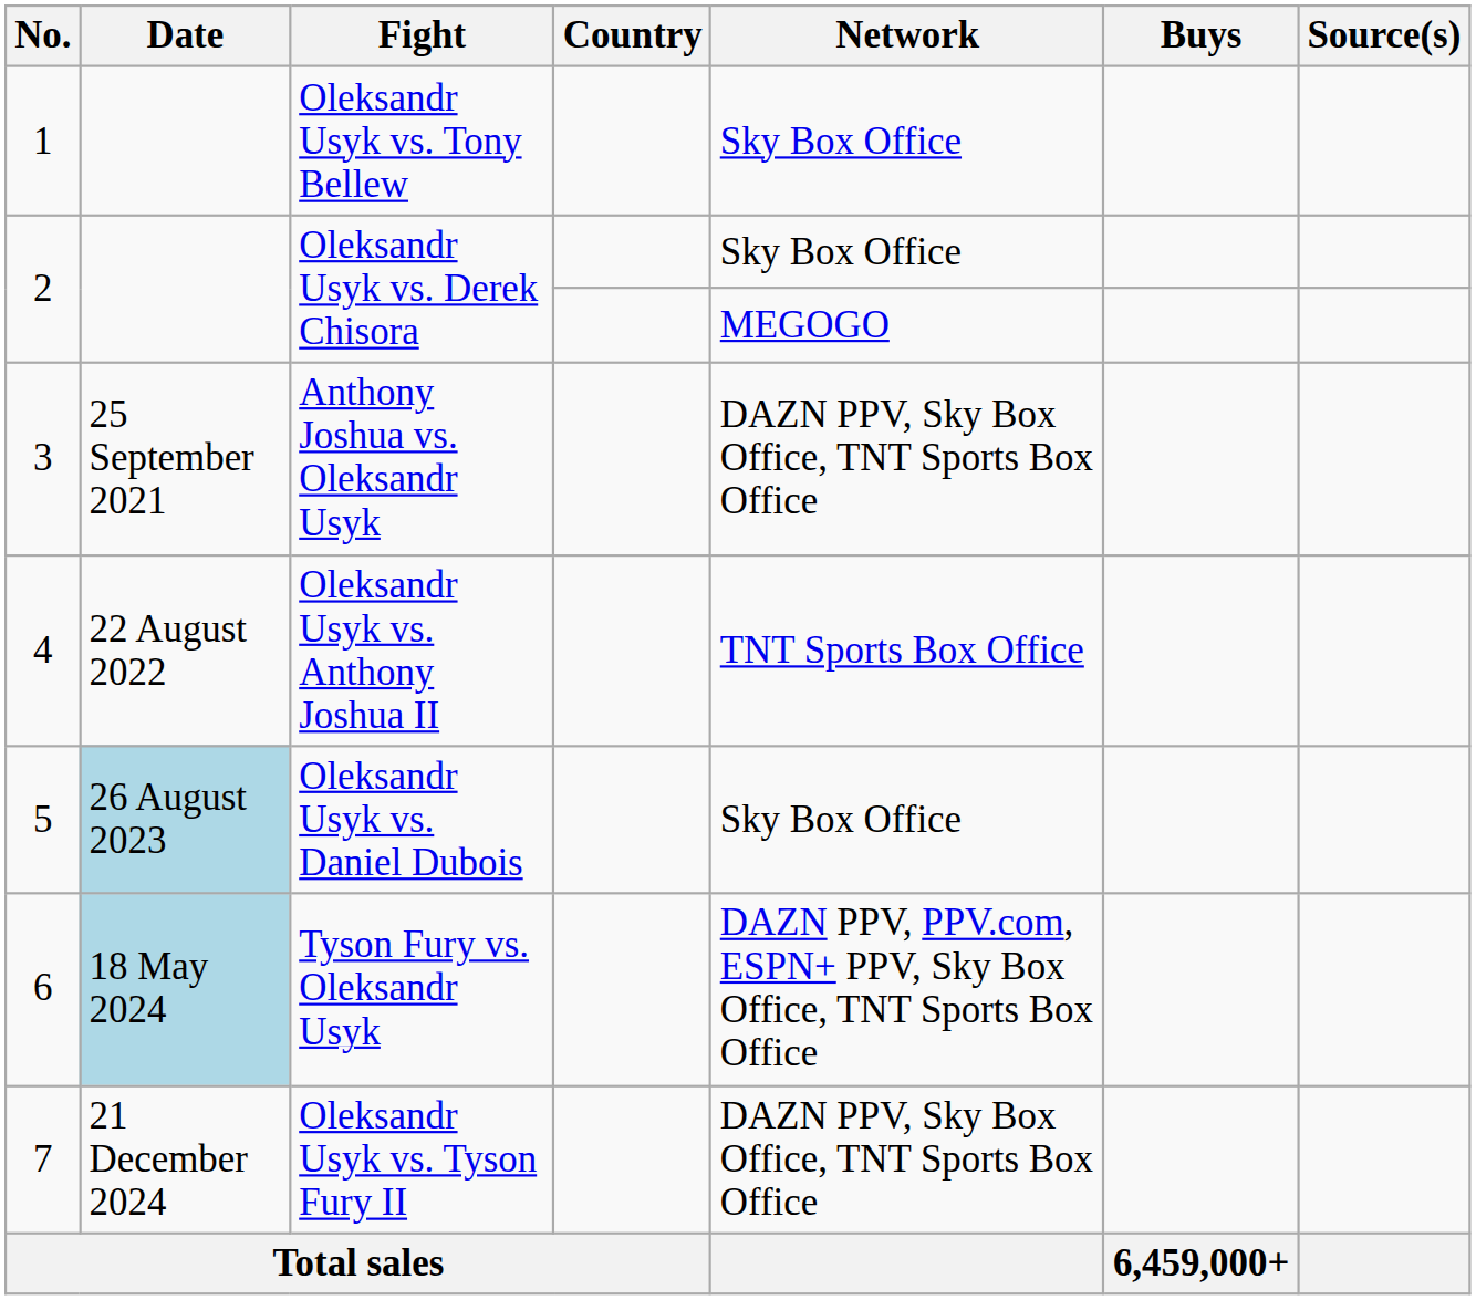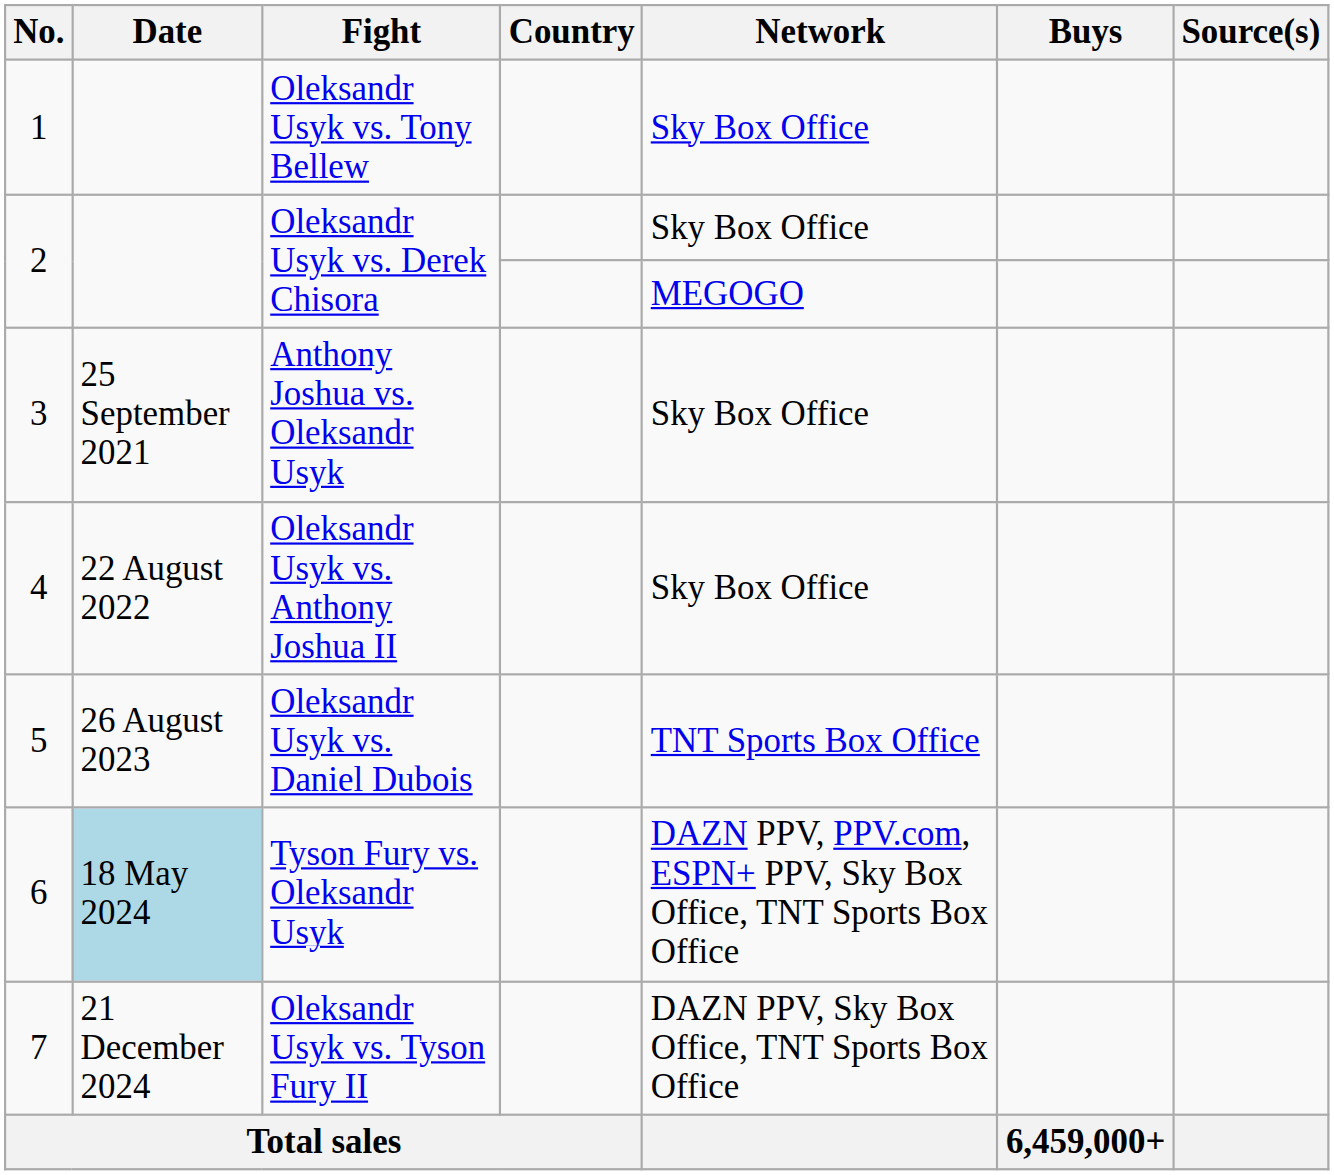3 | Network: DAZN PPV, Sky Box Office, TNT Sports Box Office -> Sky Box Office
4 | Network: TNT Sports Box Office -> Sky Box Office
5 | Date: lightblue background -> no background
5 | Network: Sky Box Office -> TNT Sports Box Office
